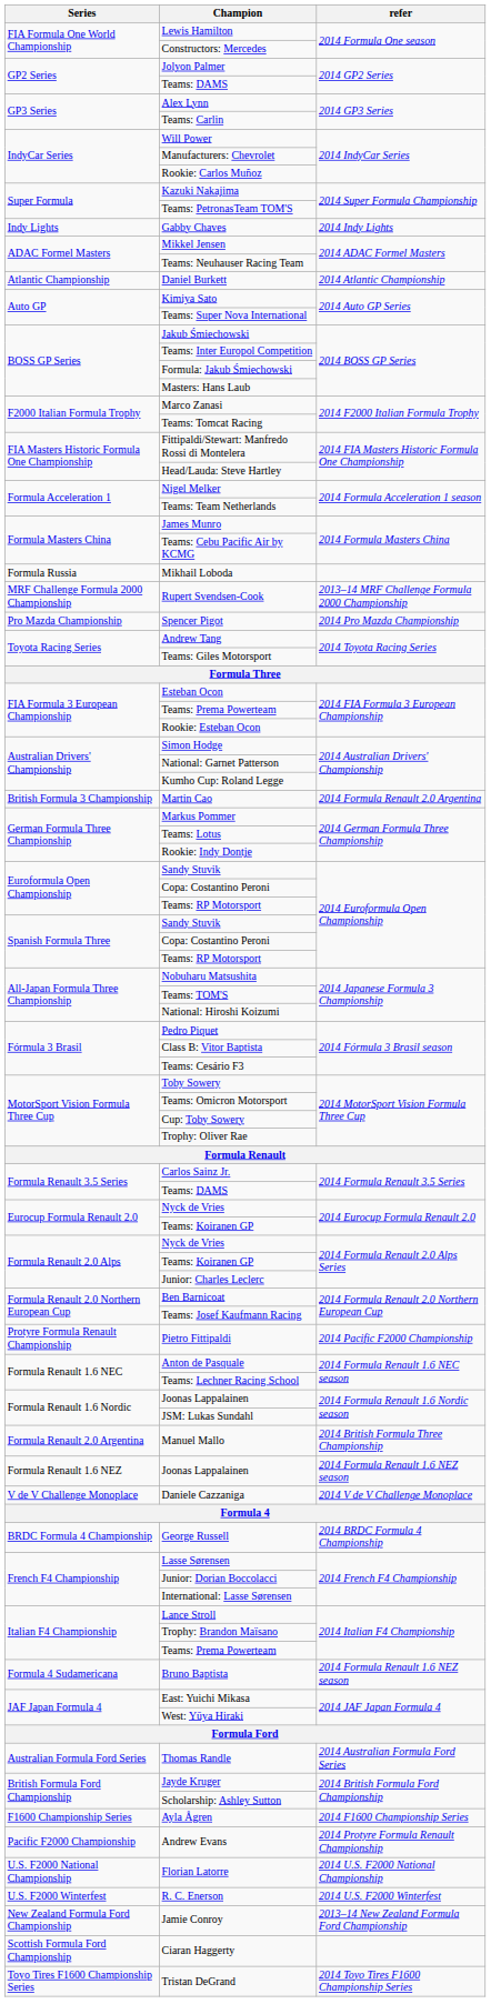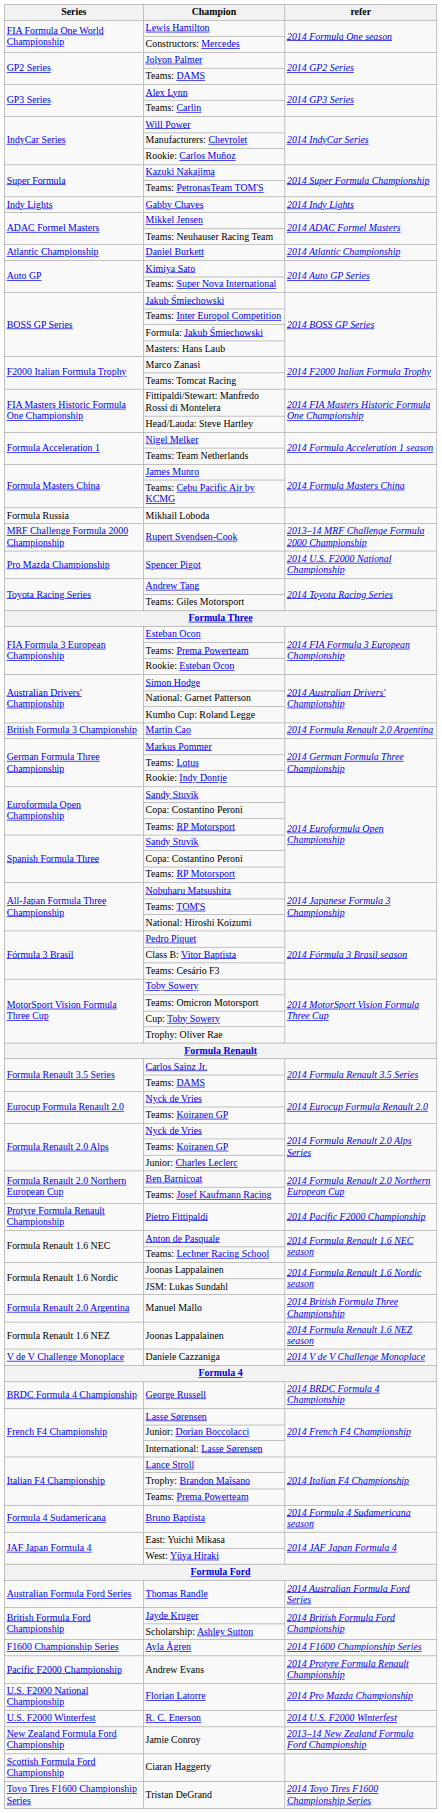Spencer Pigot | refer: 2014 Pro Mazda Championship -> 2014 U.S. F2000 National Championship
Bruno Baptista | refer: 2014 Formula Renault 1.6 NEZ season -> 2014 Formula 4 Sudamericana season
Florian Latorre | refer: 2014 U.S. F2000 National Championship -> 2014 Pro Mazda Championship
